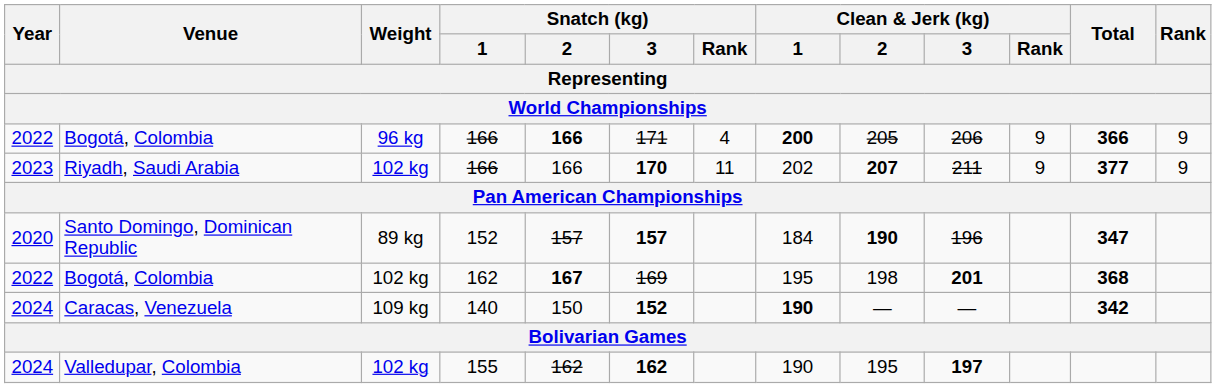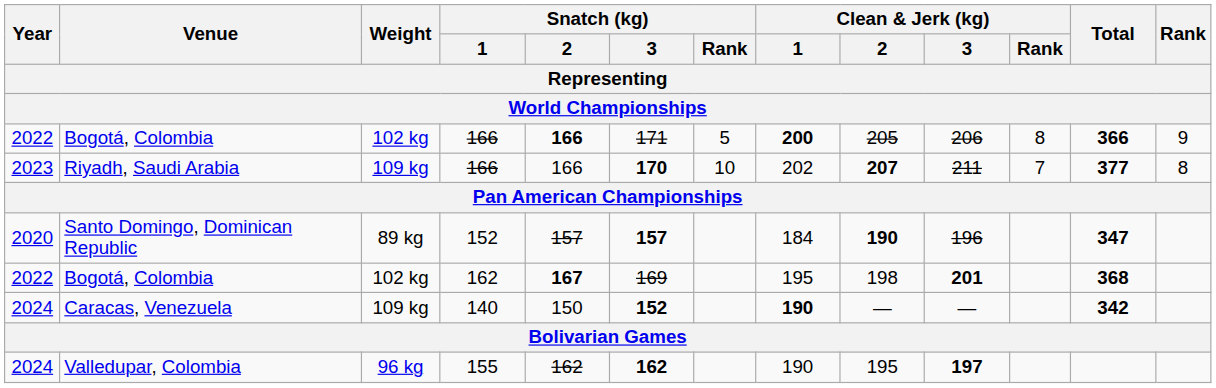Bogotá, Colombia / 166 | Weight: 96 kg -> 102 kg
Bogotá, Colombia / 166 | Snatch (kg) / Rank: 4 -> 5
Bogotá, Colombia / 166 | Clean & Jerk (kg) / Rank: 9 -> 8
Riyadh, Saudi Arabia | Weight: 102 kg -> 109 kg
Riyadh, Saudi Arabia | Snatch (kg) / Rank: 11 -> 10
Riyadh, Saudi Arabia | Clean & Jerk (kg) / Rank: 9 -> 7
Riyadh, Saudi Arabia | Rank: 9 -> 8
Valledupar, Colombia | Weight: 102 kg -> 96 kg
